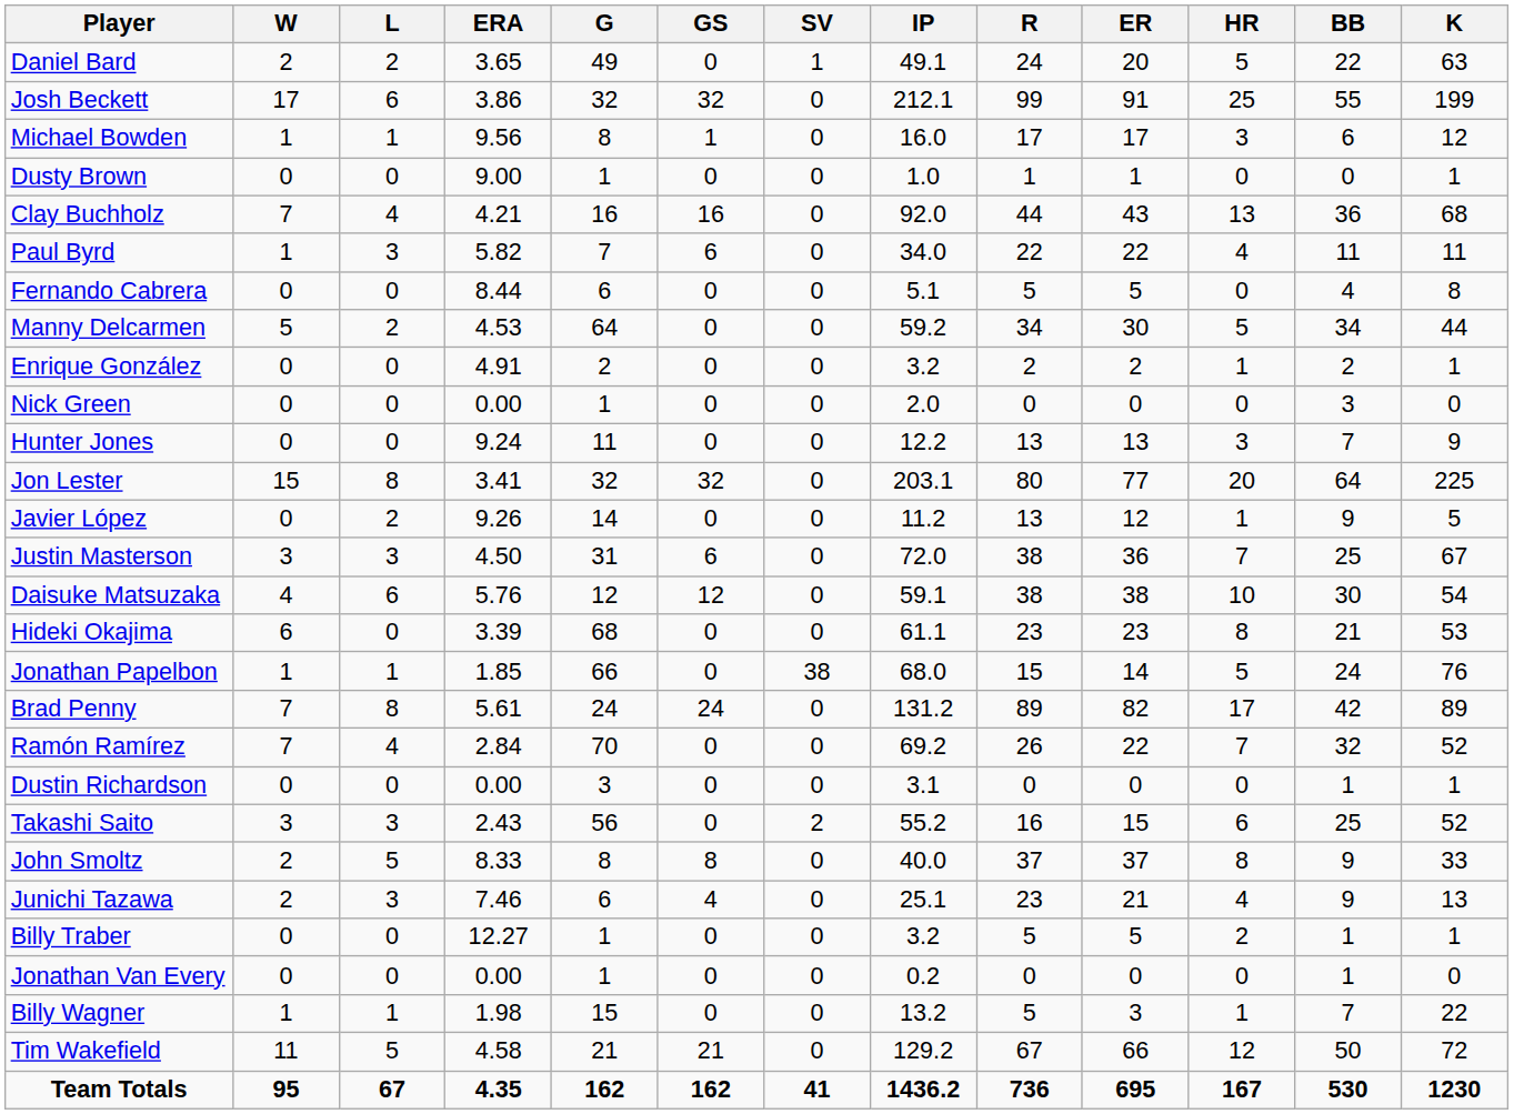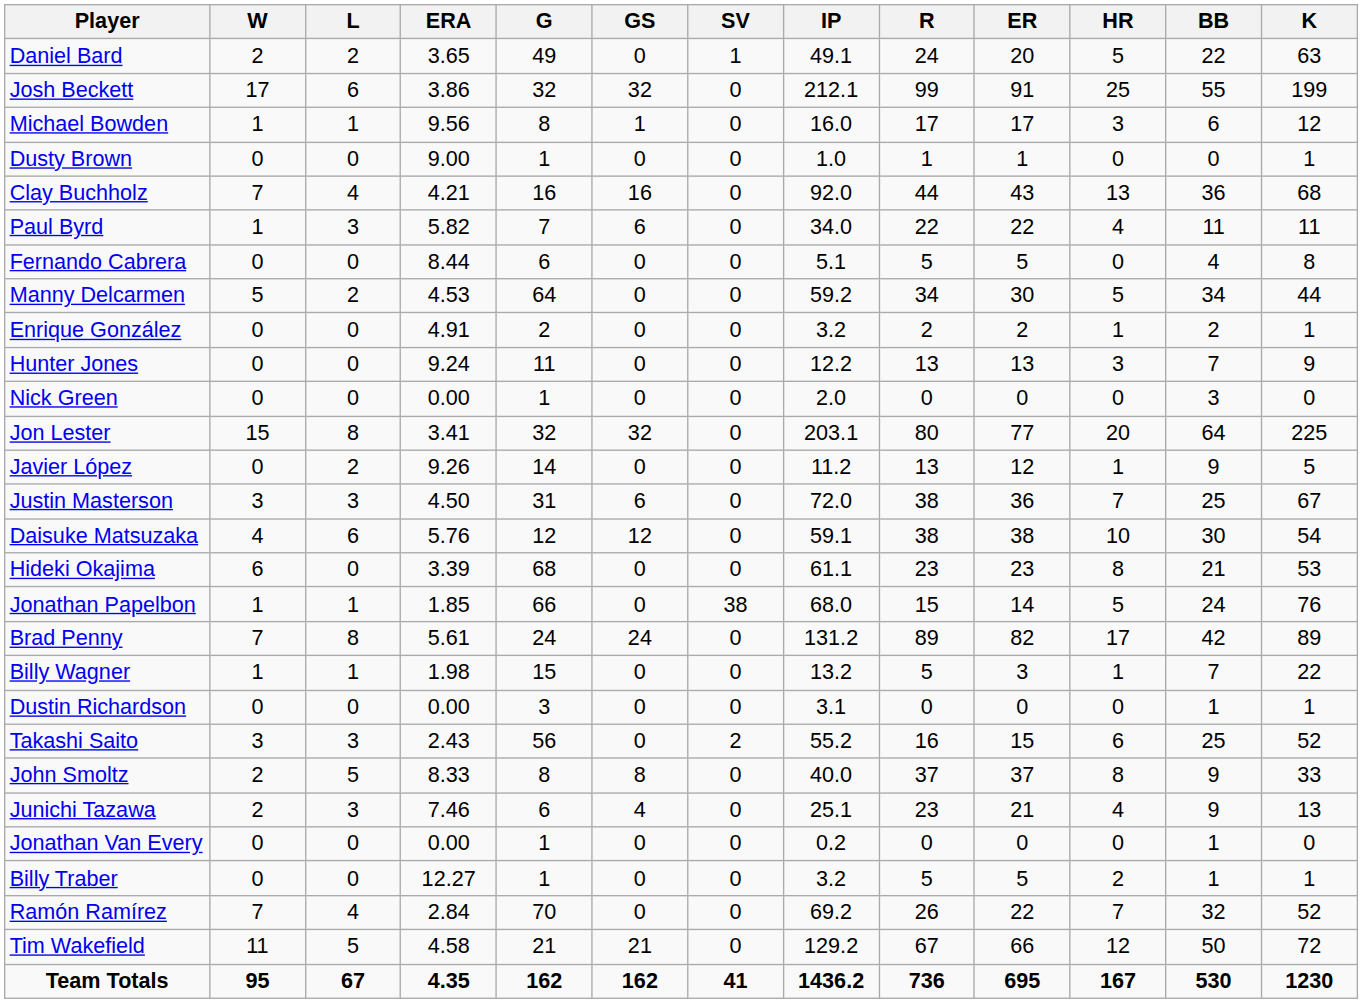rows swapped: Nick Green <-> Hunter Jones
rows swapped: Ramón Ramírez <-> Billy Wagner
rows swapped: Billy Traber <-> Jonathan Van Every
